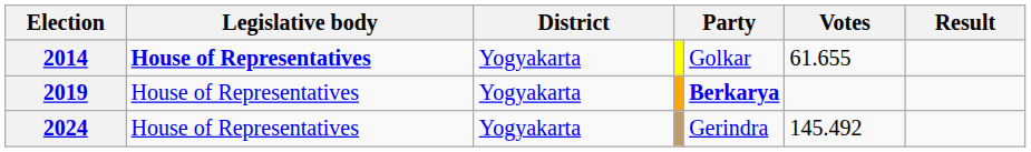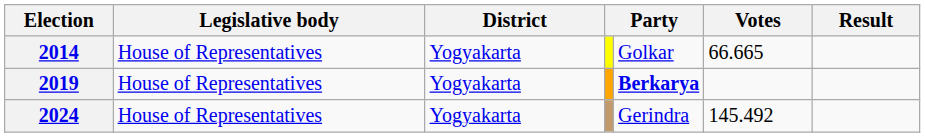2014 | Legislative body: bold -> normal
2014 | Votes: 61.655 -> 66.665
